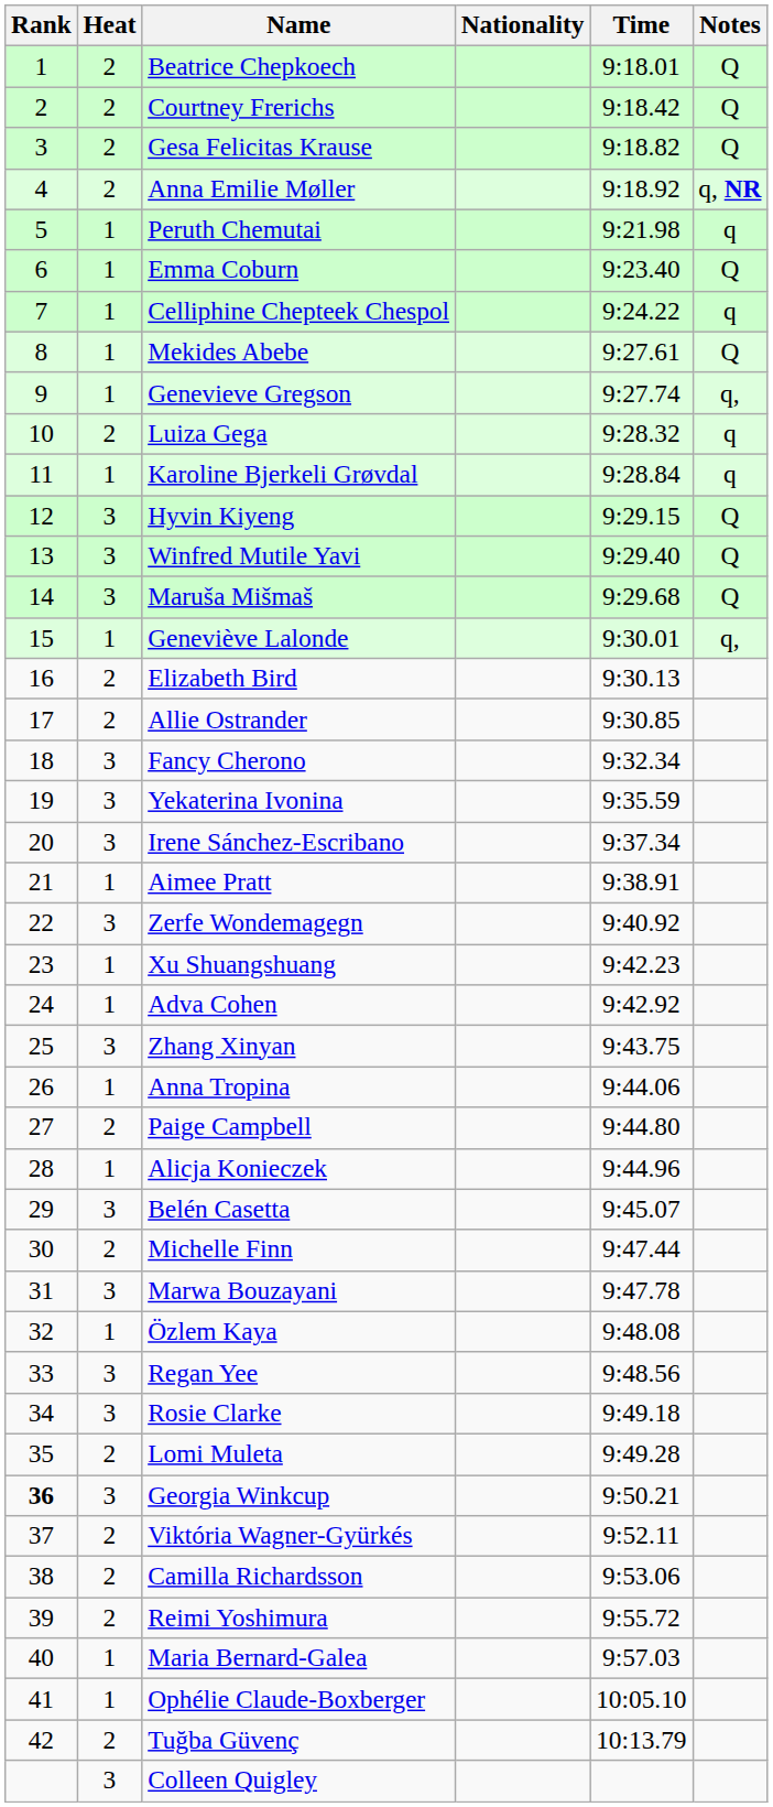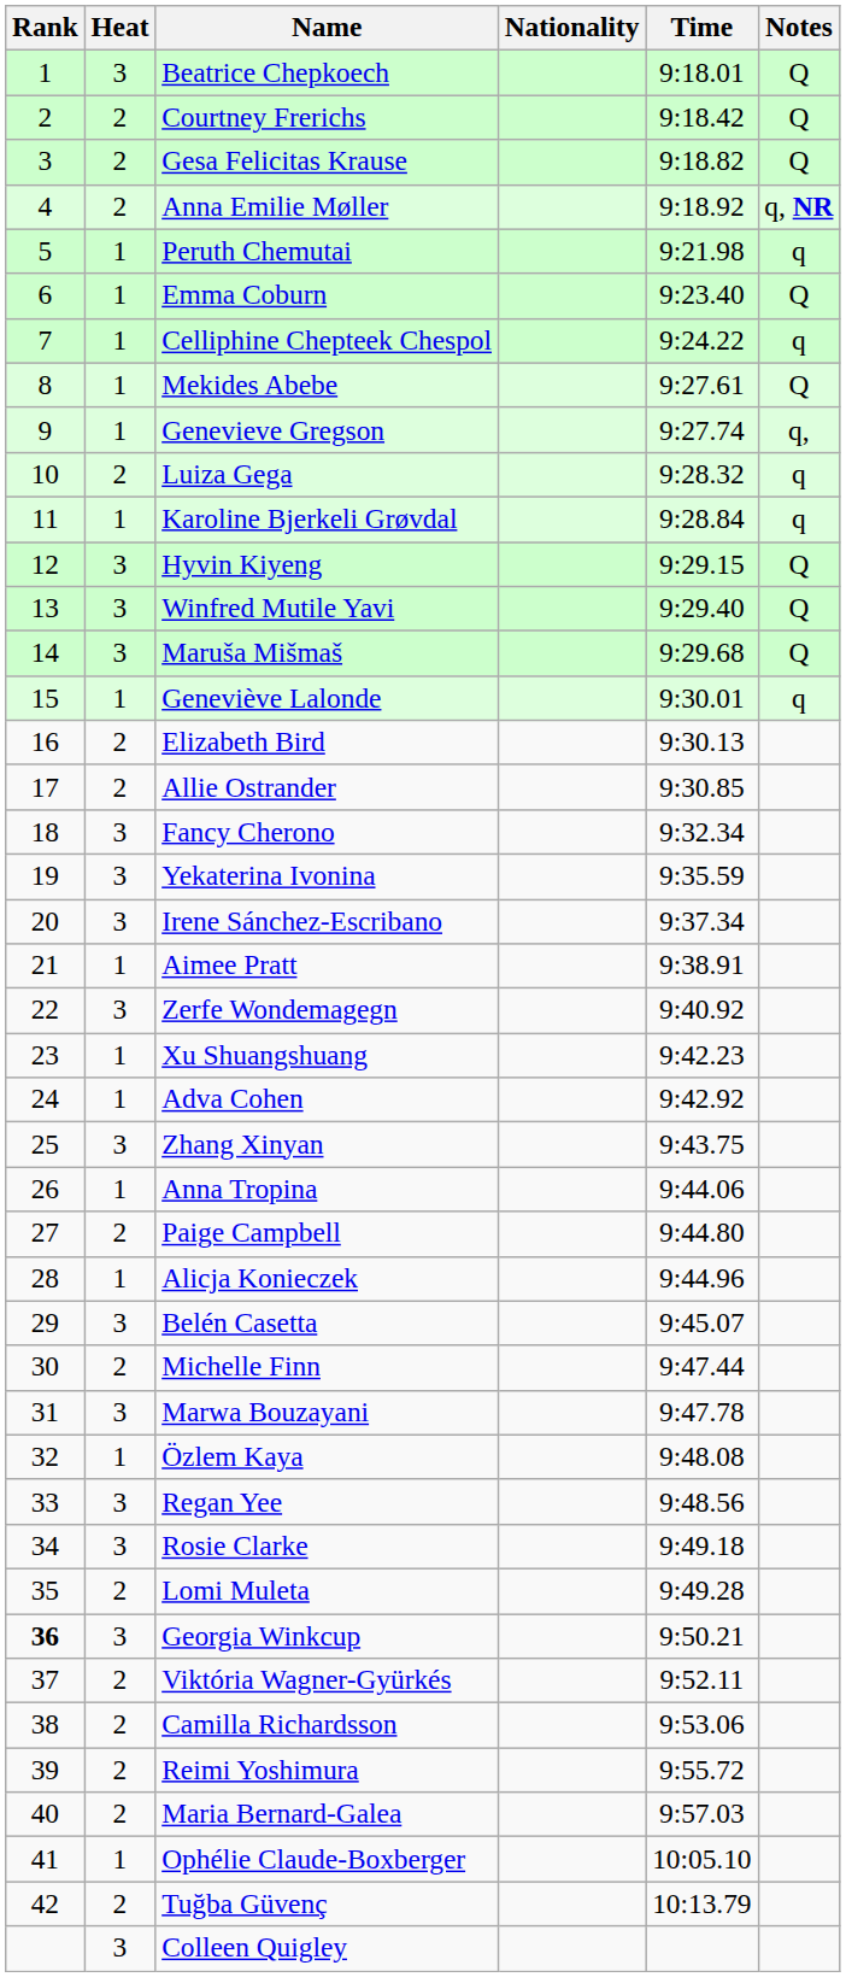Beatrice Chepkoech | Heat: 2 -> 3
Geneviève Lalonde | Notes: q, -> q
Maria Bernard-Galea | Heat: 1 -> 2
